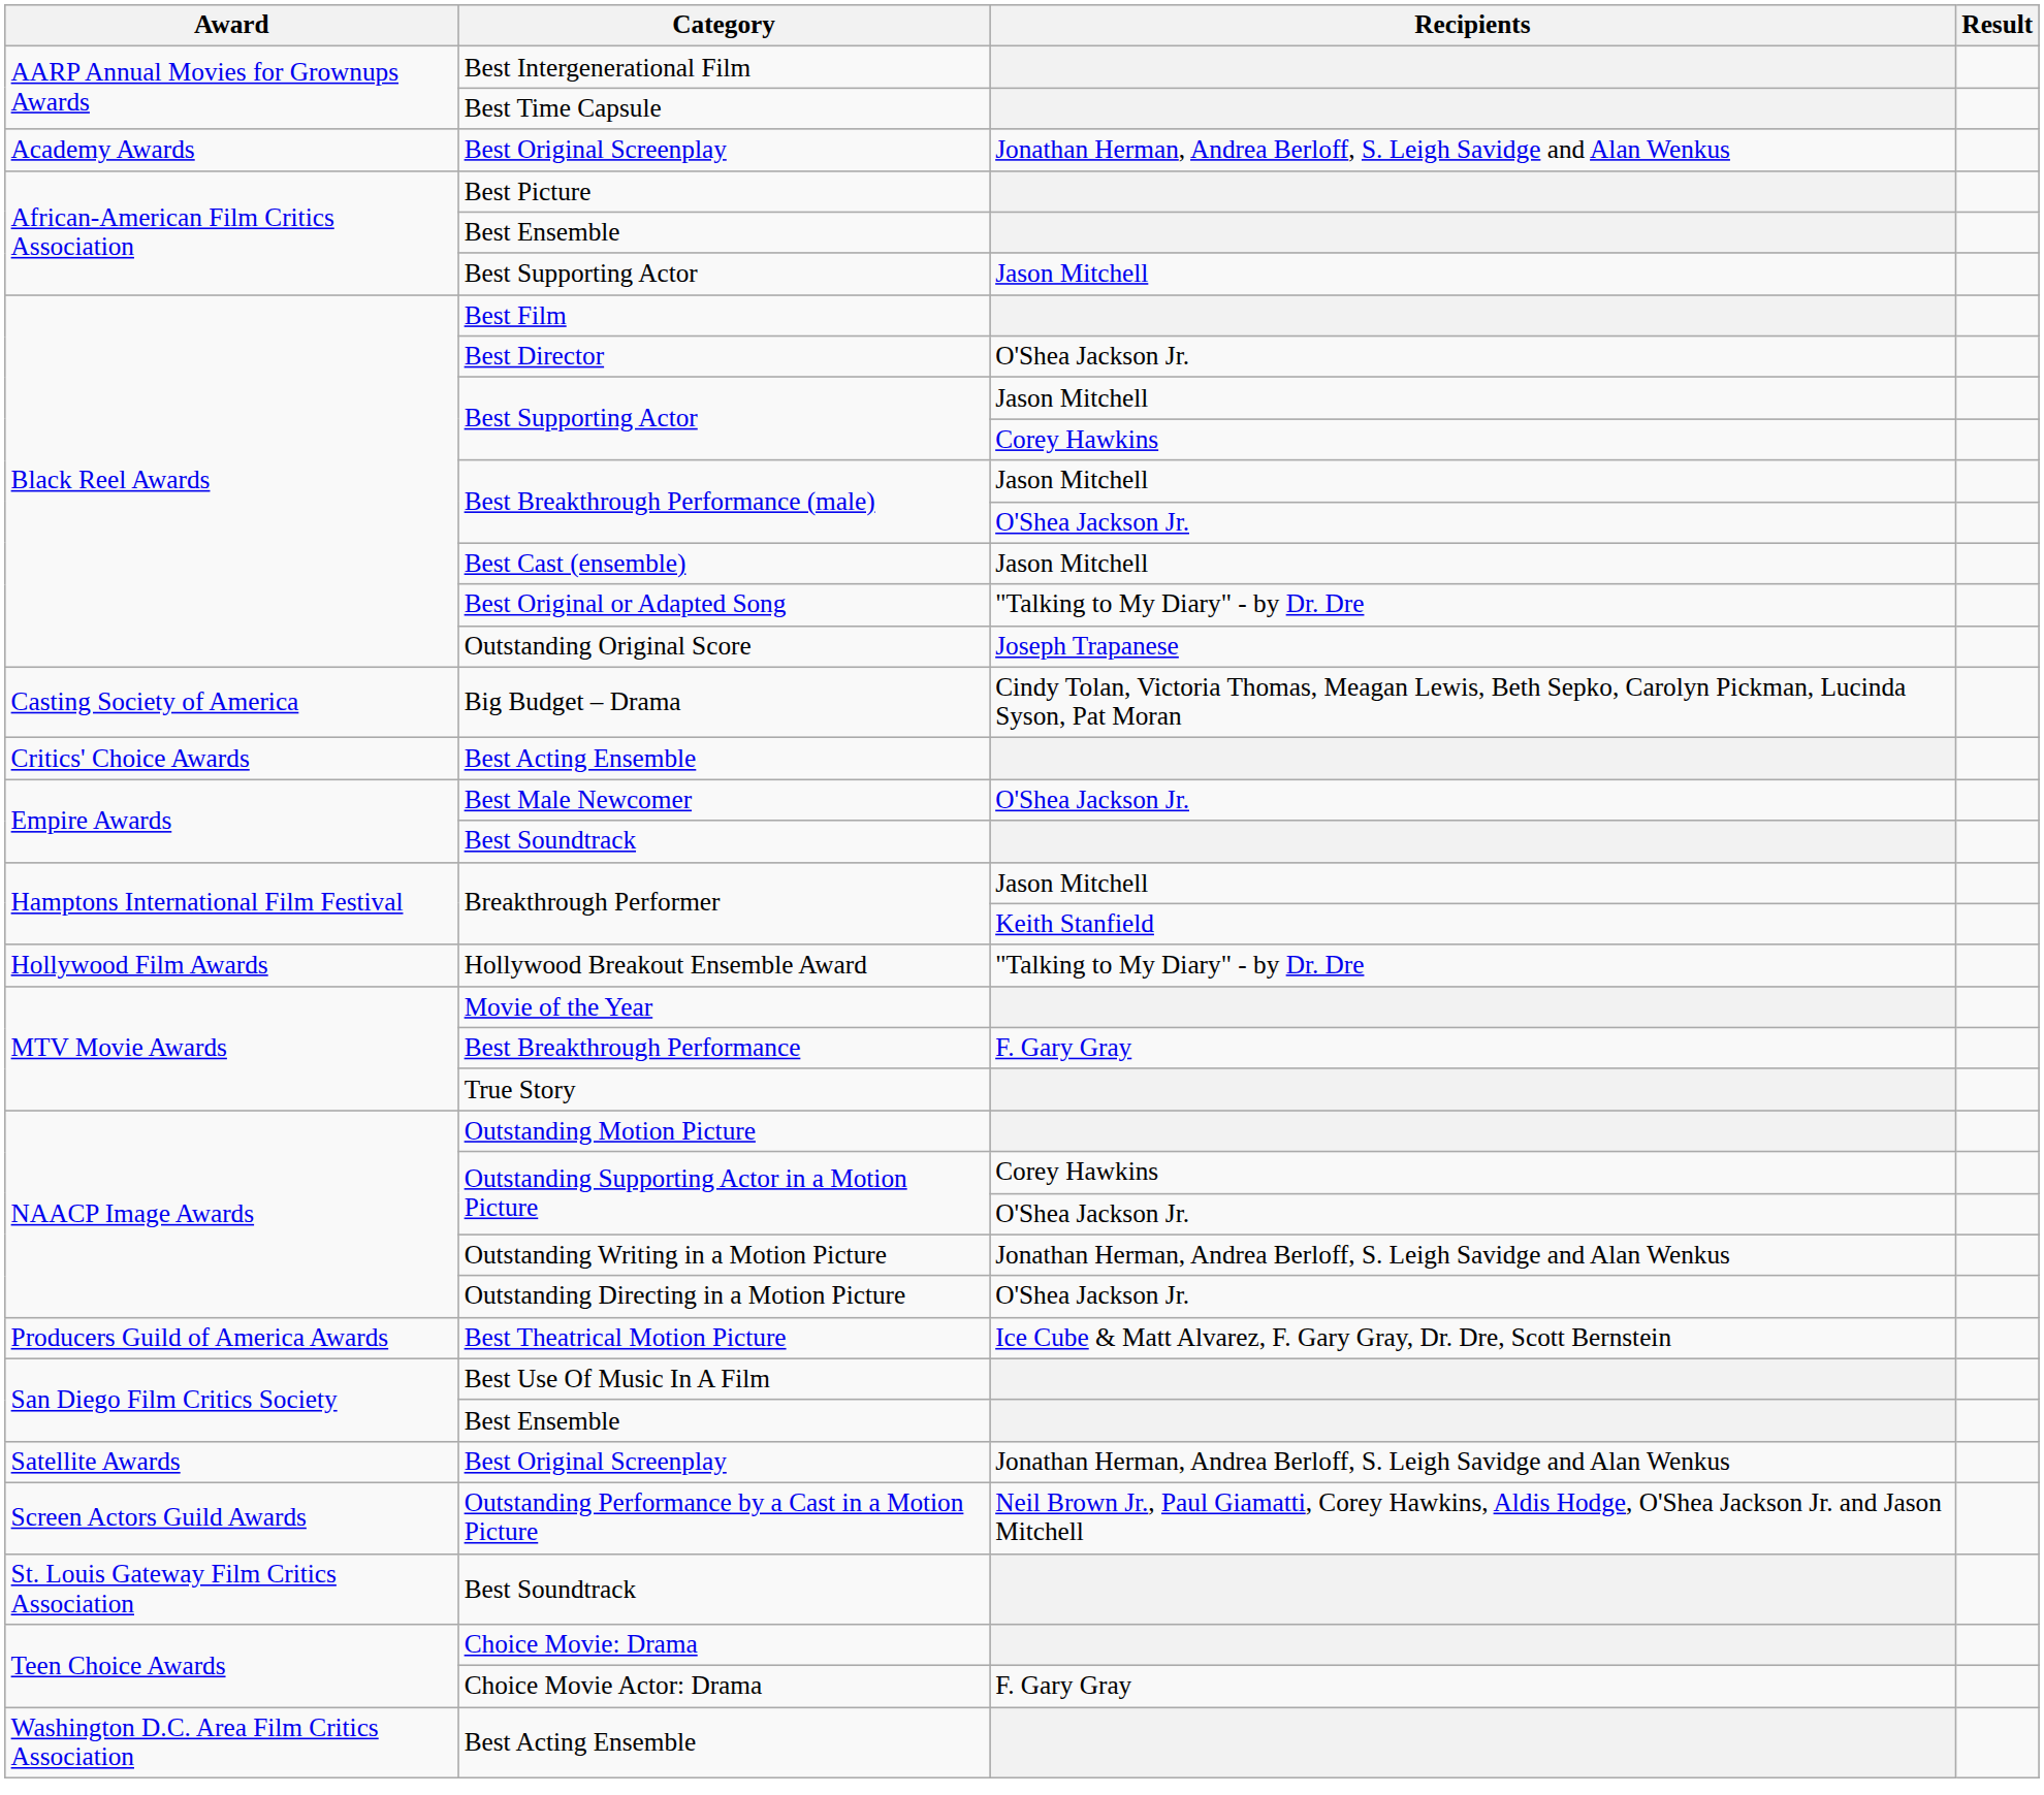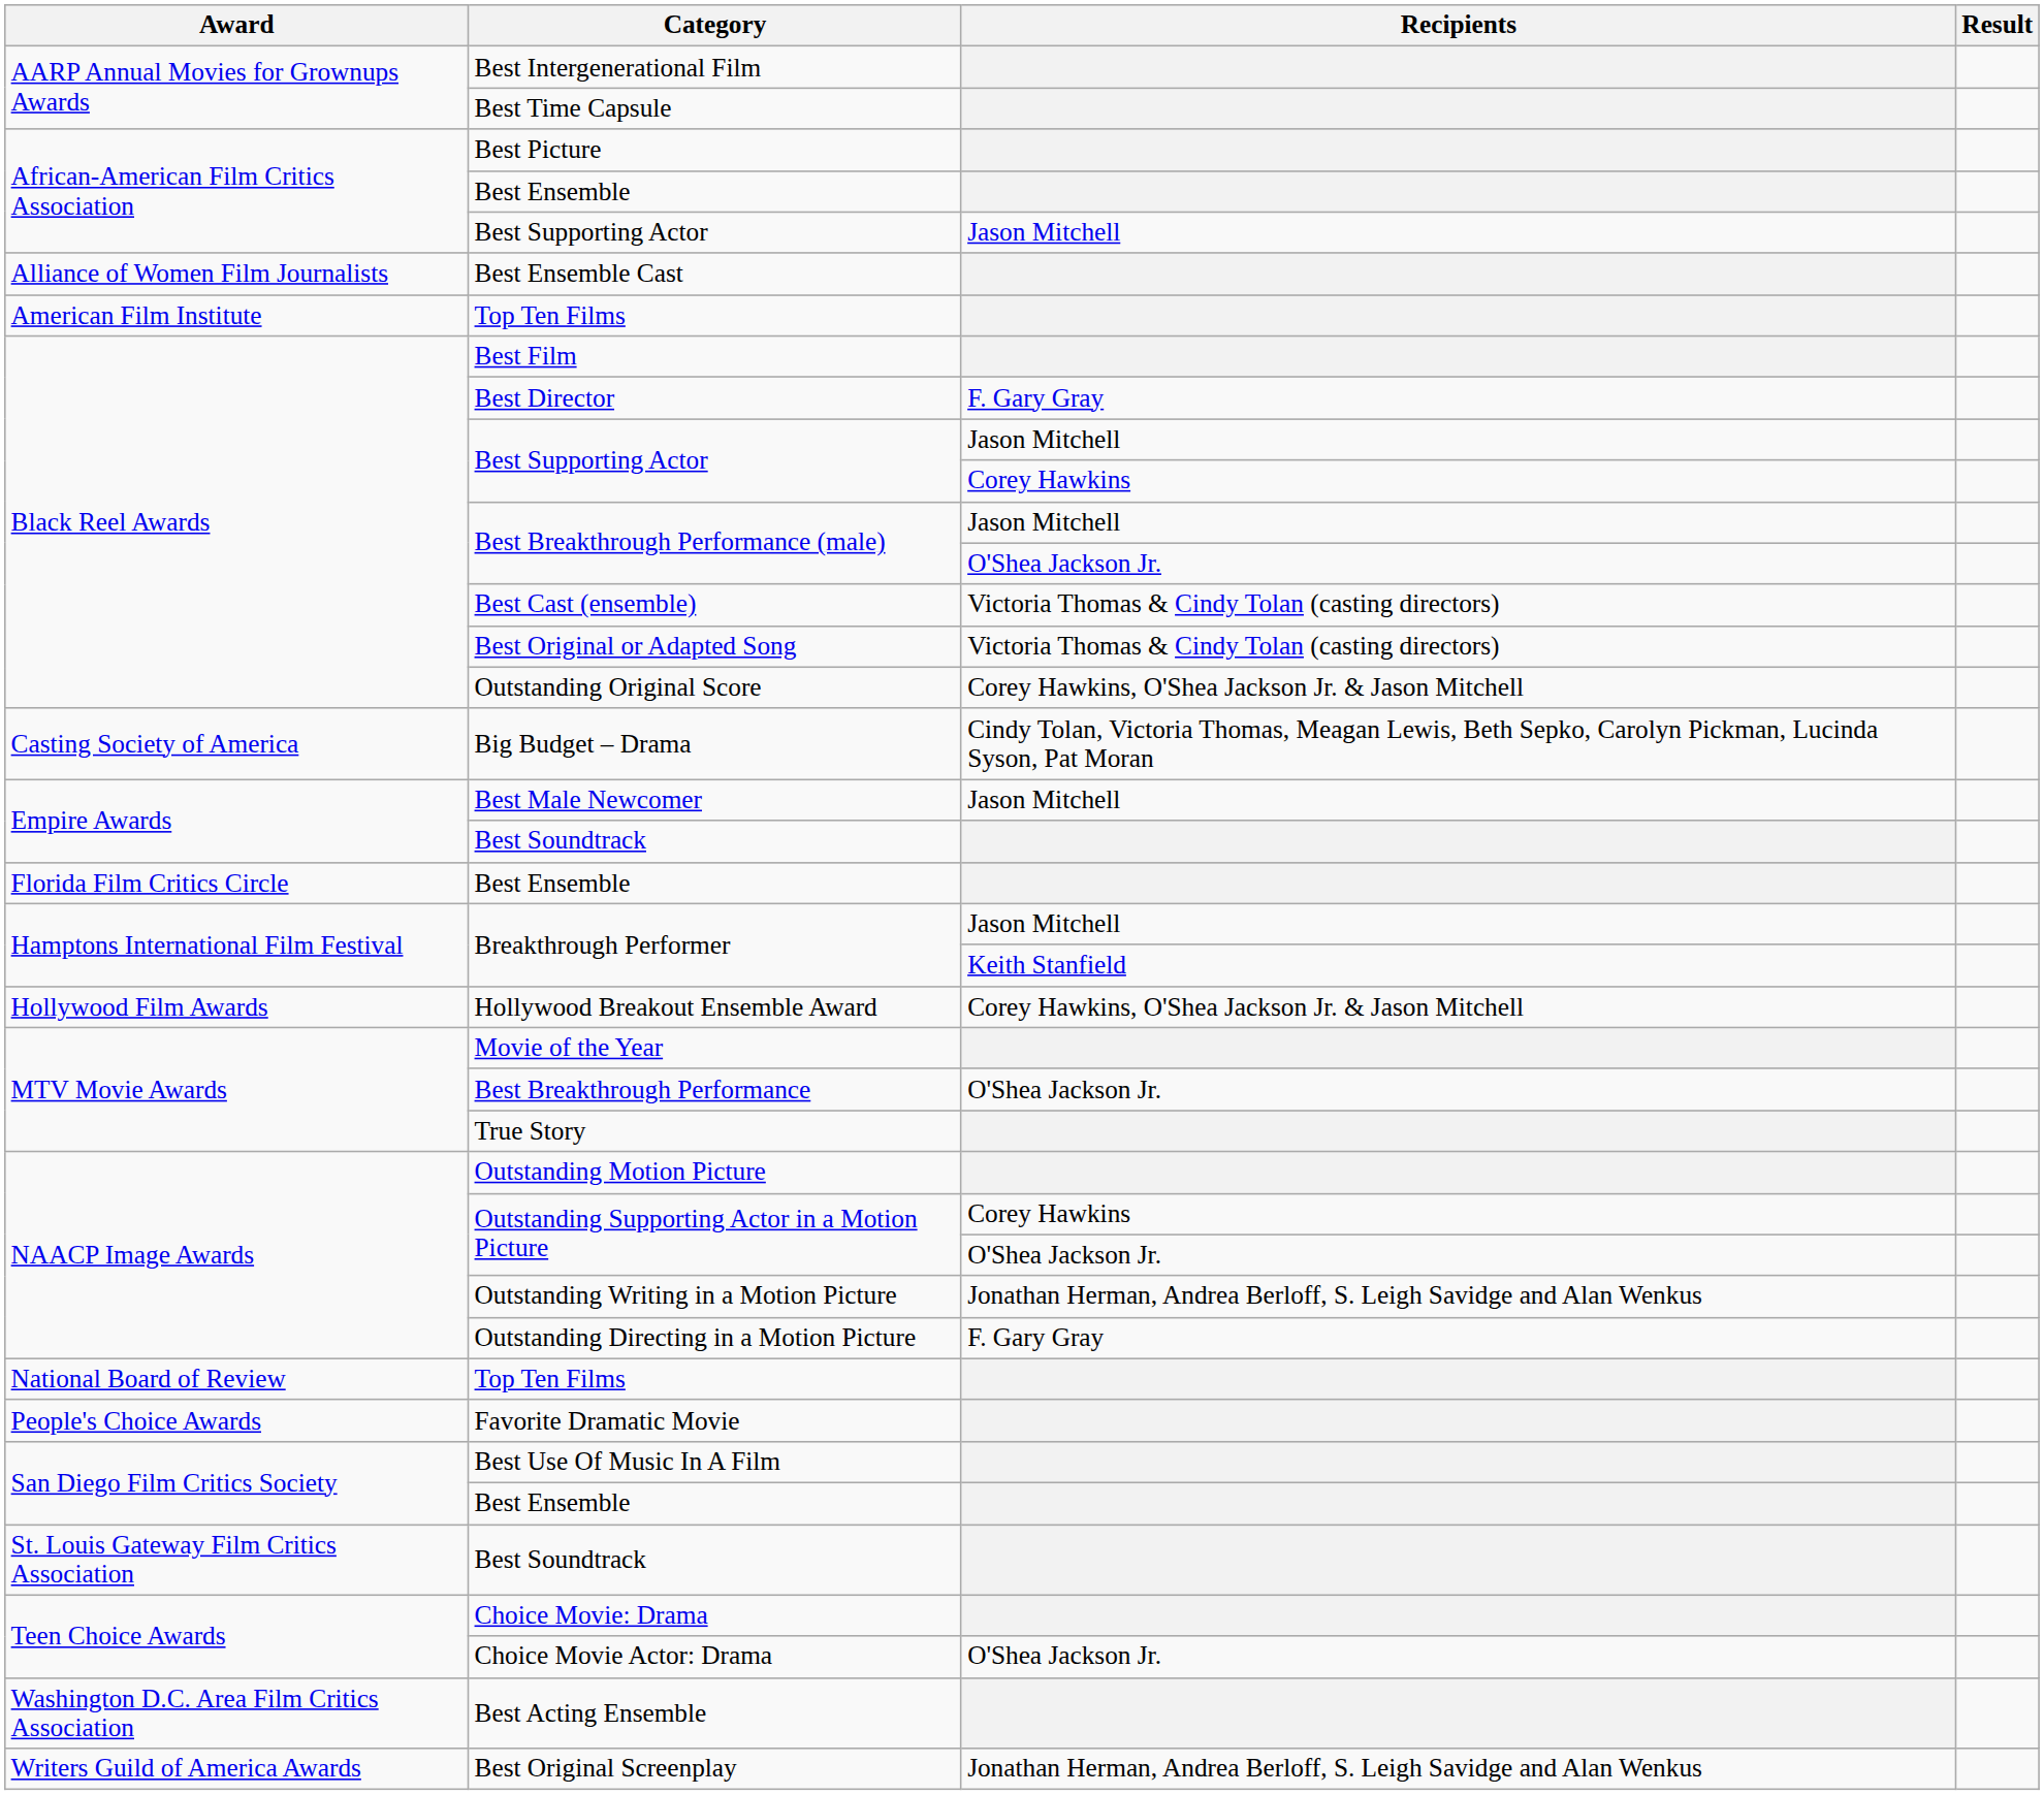- row: Academy Awards | Best Original Screenplay | Jonathan Herman, Andrea Berloff, S. Leigh Savidge and Alan Wenkus
+ row: Alliance of Women Film Journalists | Best Ensemble Cast
+ row: American Film Institute | Top Ten Films
Best Director | Recipients: O'Shea Jackson Jr. -> F. Gary Gray
Best Cast (ensemble) | Recipients: Jason Mitchell -> Victoria Thomas & Cindy Tolan (casting directors)
Best Original or Adapted Song | Recipients: "Talking to My Diary" - by Dr. Dre -> Victoria Thomas & Cindy Tolan (casting directors)
Outstanding Original Score | Recipients: Joseph Trapanese -> Corey Hawkins, O'Shea Jackson Jr. & Jason Mitchell
- row: Critics' Choice Awards | Best Acting Ensemble
Best Male Newcomer | Recipients: O'Shea Jackson Jr. -> Jason Mitchell
+ row: Florida Film Critics Circle | Best Ensemble
Hollywood Breakout Ensemble Award | Recipients: "Talking to My Diary" - by Dr. Dre -> Corey Hawkins, O'Shea Jackson Jr. & Jason Mitchell
Best Breakthrough Performance | Recipients: F. Gary Gray -> O'Shea Jackson Jr.
Outstanding Directing in a Motion Picture | Recipients: O'Shea Jackson Jr. -> F. Gary Gray
+ row: National Board of Review | Top Ten Films
+ row: People's Choice Awards | Favorite Dramatic Movie
- row: Producers Guild of America Awards | Best Theatrical Motion Picture | Ice Cube & Matt Alvarez, F. Gary Gray, Dr. Dre, Scott Bernstein
- row: Satellite Awards | Best Original Screenplay | Jonathan Herman, Andrea Berloff, S. Leigh Savidge and Alan Wenkus
- row: Screen Actors Guild Awards | Outstanding Performance by a Cast in a Motion Picture | Neil Brown Jr., Paul Giamatti, Corey Hawkins, Aldis Hodge, O'Shea Jackson Jr. and Jason Mitchell
Choice Movie Actor: Drama | Recipients: F. Gary Gray -> O'Shea Jackson Jr.
+ row: Writers Guild of America Awards | Best Original Screenplay | Jonathan Herman, Andrea Berloff, S. Leigh Savidge and Alan Wenkus
